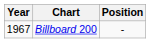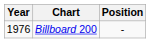Billboard 200 | Year: 1967 -> 1976
